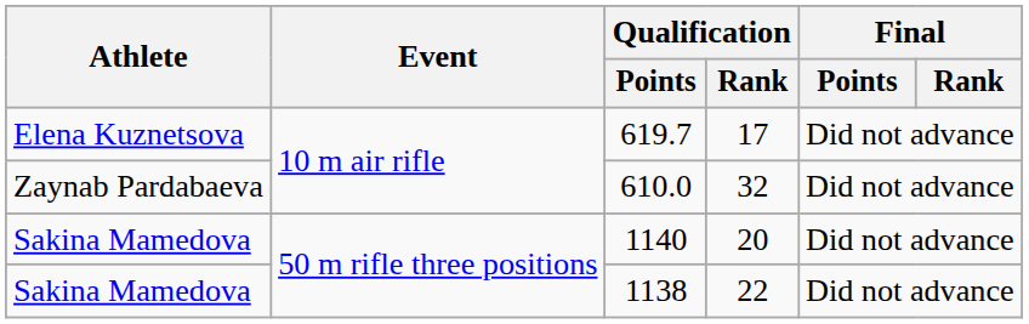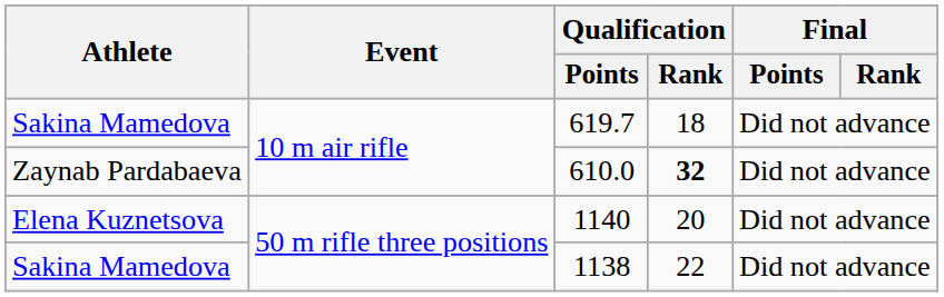619.7 | Athlete: Elena Kuznetsova -> Sakina Mamedova
619.7 | Qualification / Rank: 17 -> 18
610.0 | Qualification / Rank: normal -> bold
1140 | Athlete: Sakina Mamedova -> Elena Kuznetsova
